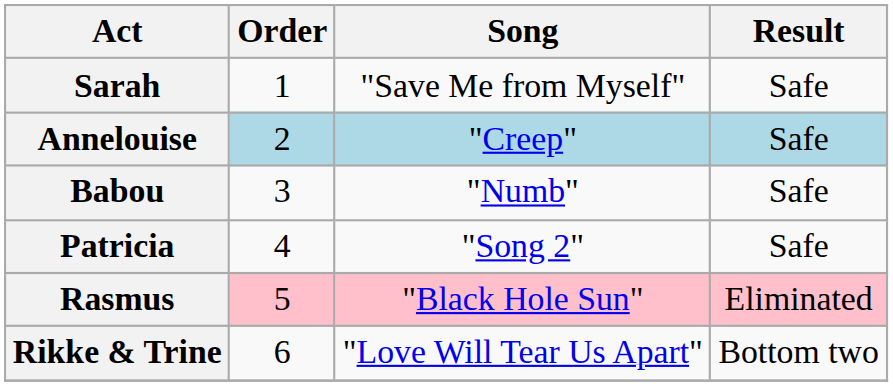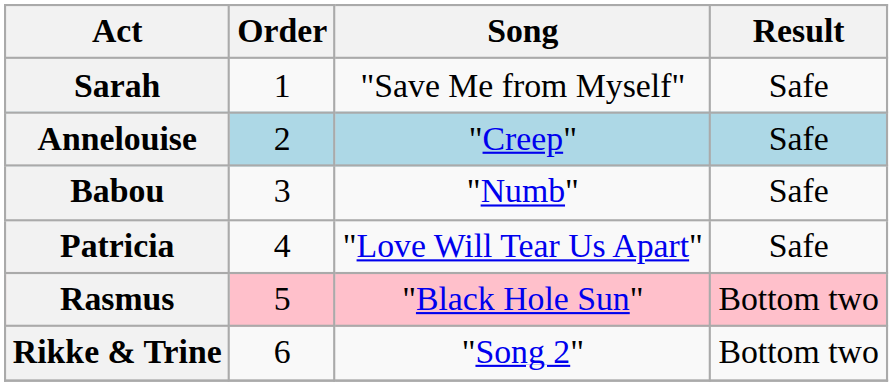Patricia | Song: "Song 2" -> "Love Will Tear Us Apart"
Rasmus | Result: Eliminated -> Bottom two
Rikke & Trine | Song: "Love Will Tear Us Apart" -> "Song 2"
